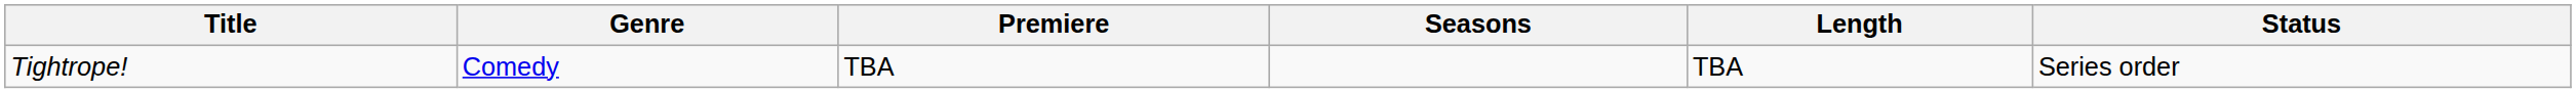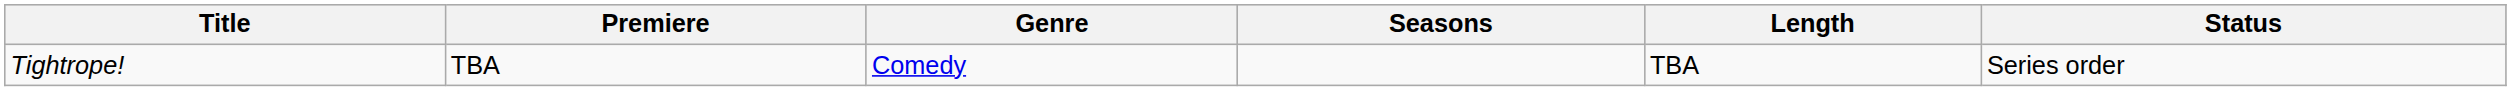columns swapped: Genre <-> Premiere
